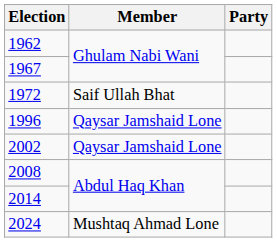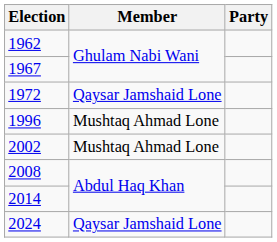1972 | Member: Saif Ullah Bhat -> Qaysar Jamshaid Lone
1996 | Member: Qaysar Jamshaid Lone -> Mushtaq Ahmad Lone
2002 | Member: Qaysar Jamshaid Lone -> Mushtaq Ahmad Lone
2024 | Member: Mushtaq Ahmad Lone -> Qaysar Jamshaid Lone
